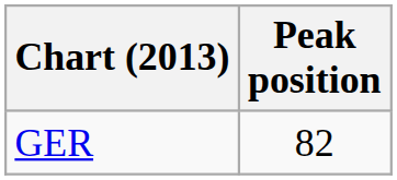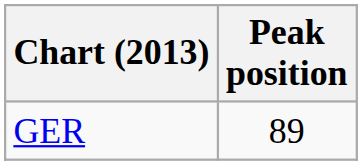GER | Peak position: 82 -> 89
